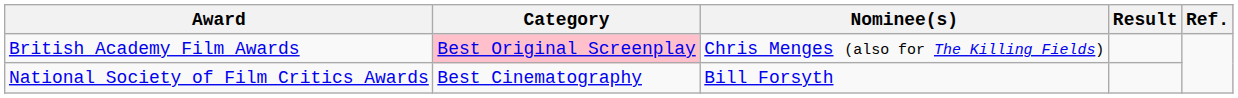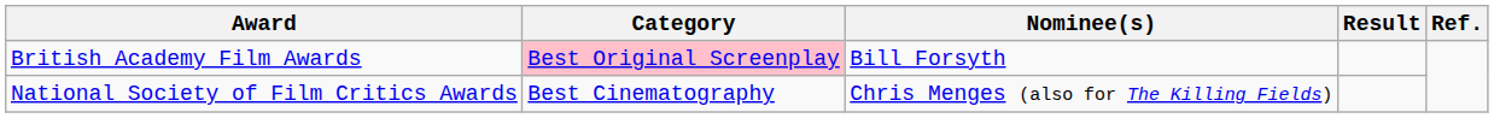British Academy Film Awards | Nominee(s): Chris Menges (also for The Killing Fields) -> Bill Forsyth
National Society of Film Critics Awards | Nominee(s): Bill Forsyth -> Chris Menges (also for The Killing Fields)
